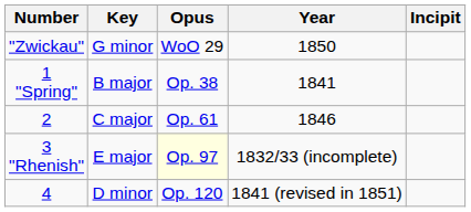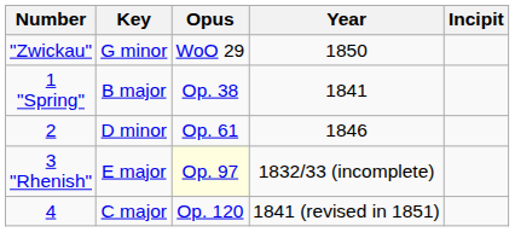2 | Key: C major -> D minor
4 | Key: D minor -> C major
